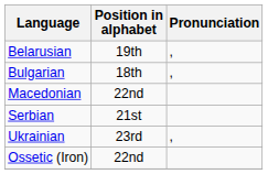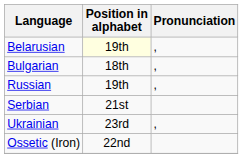Belarusian | Position in alphabet: no background -> lightyellow background
- row: Macedonian | 22nd
+ row: Russian | 19th | ,
